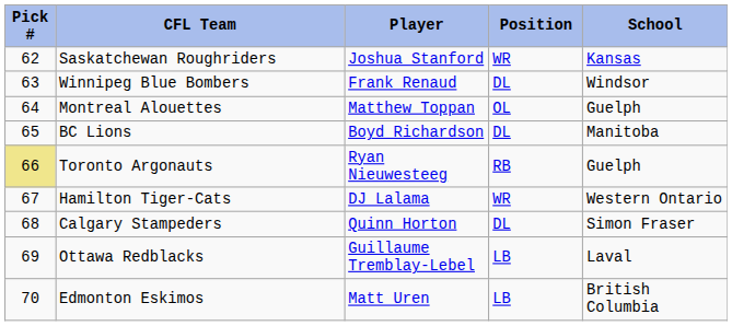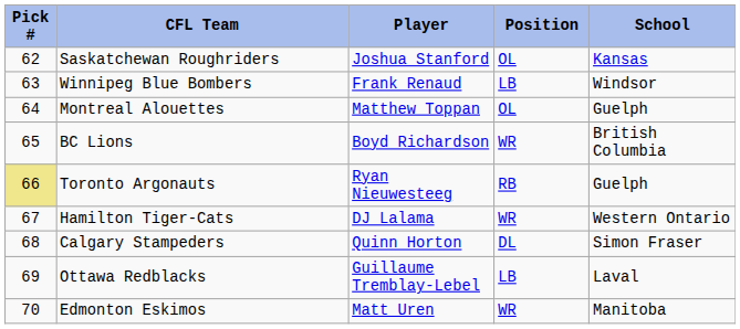Saskatchewan Roughriders | Position: WR -> OL
Winnipeg Blue Bombers | Position: DL -> LB
BC Lions | Position: DL -> WR
BC Lions | School: Manitoba -> British Columbia
Edmonton Eskimos | Position: LB -> WR
Edmonton Eskimos | School: British Columbia -> Manitoba
